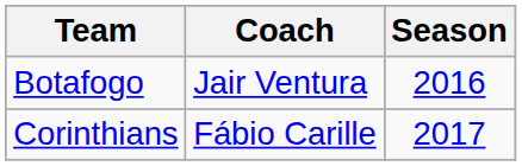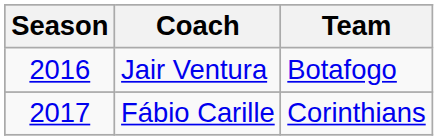columns swapped: Season <-> Team
